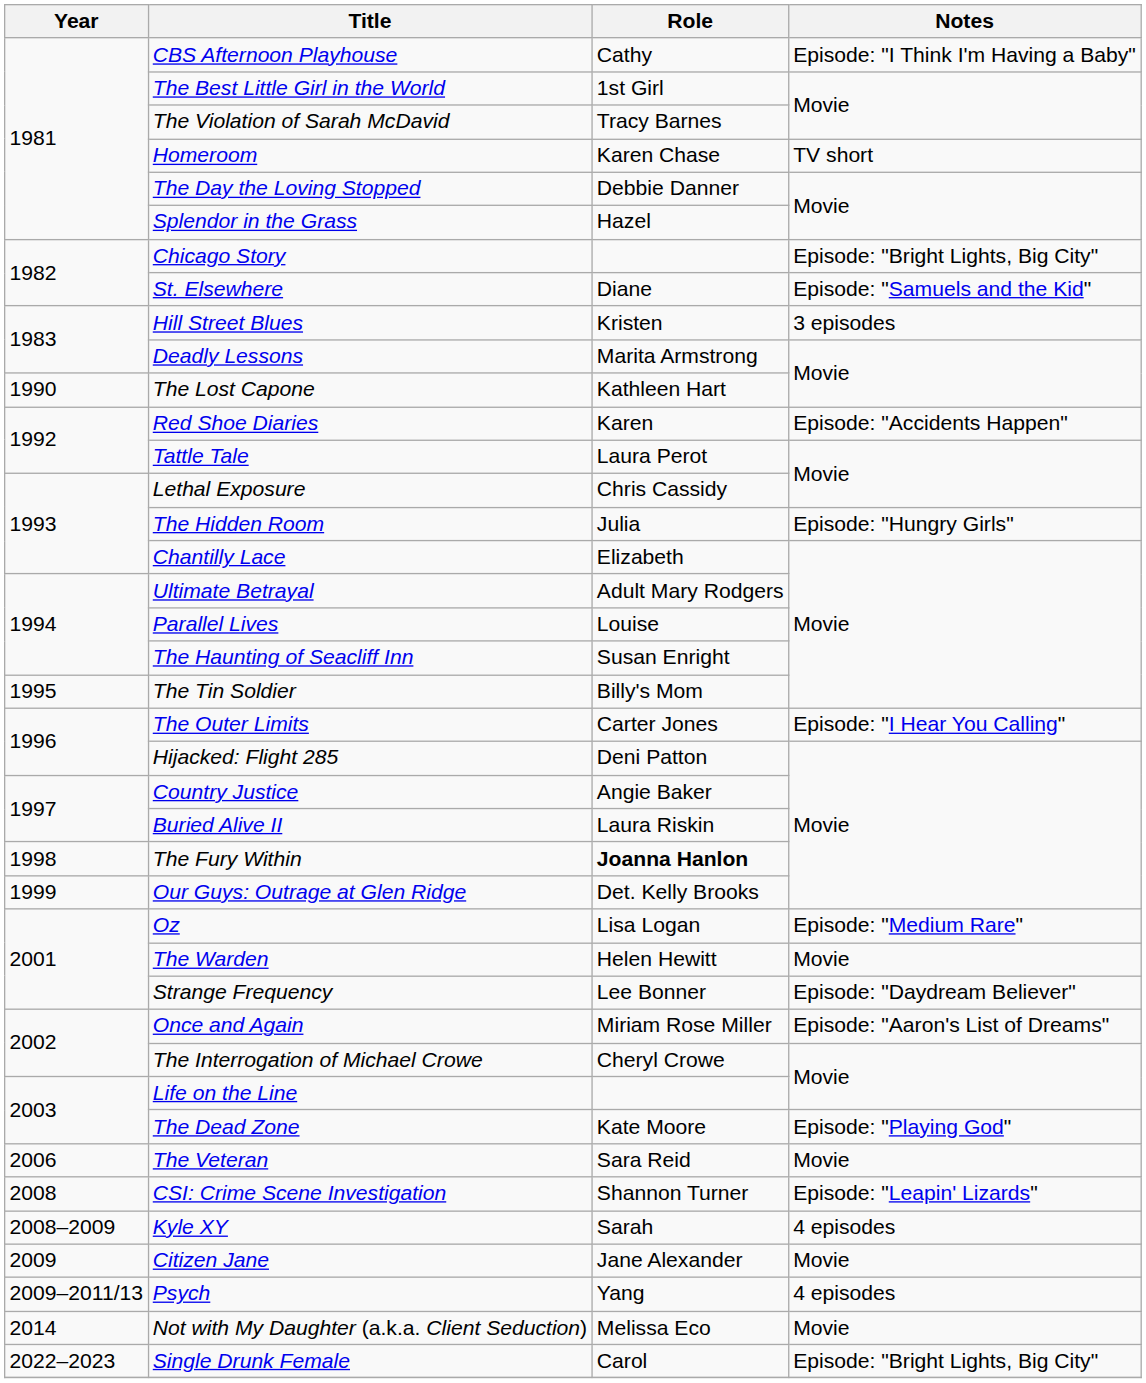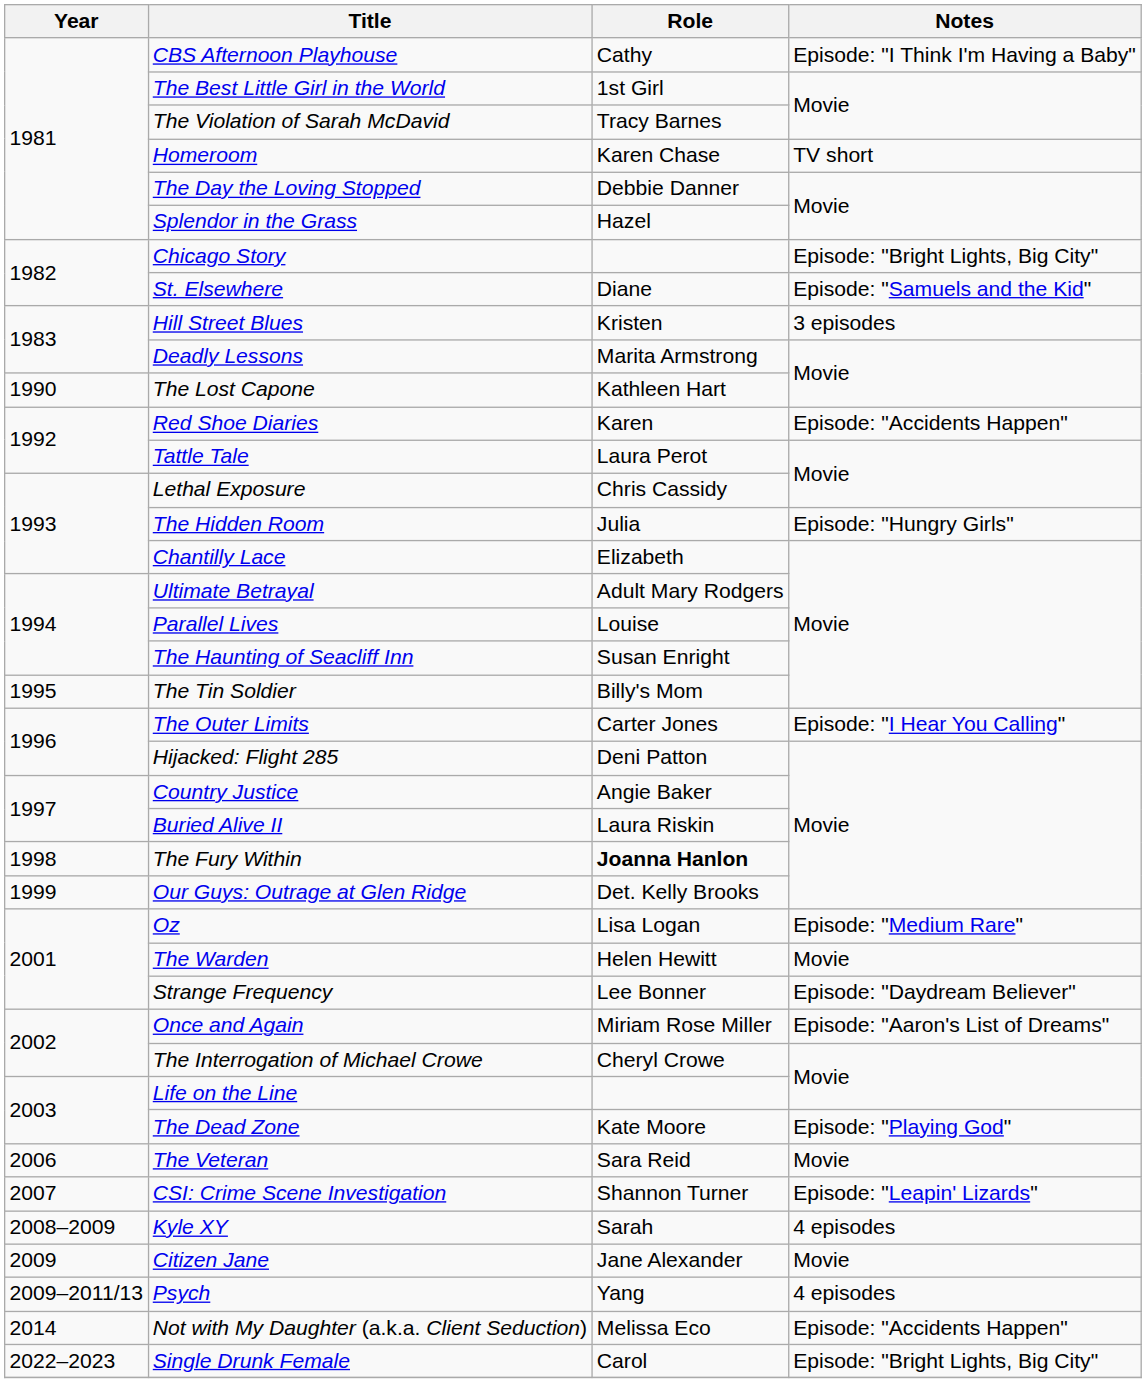CSI: Crime Scene Investigation | Year: 2008 -> 2007
Not with My Daughter (a.k.a. Client Seduction) | Notes: Movie -> Episode: "Accidents Happen"
